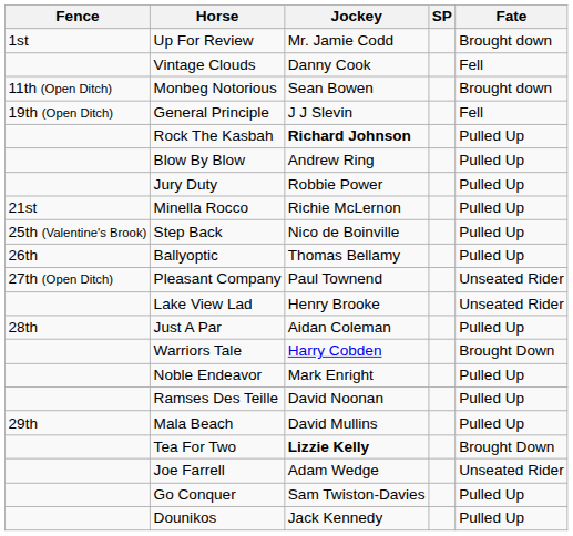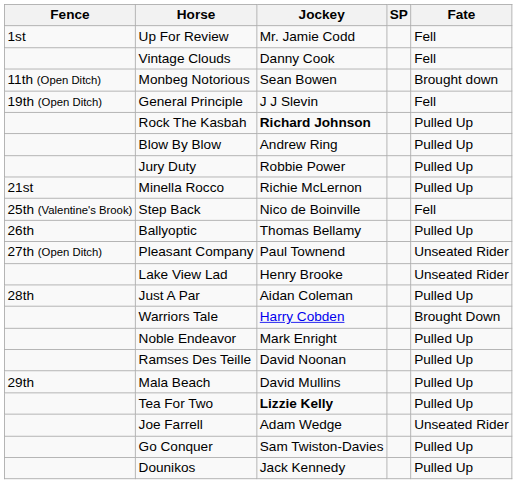Up For Review | Fate: Brought down -> Fell
Step Back | Fate: Pulled Up -> Fell
Tea For Two | Fate: Brought Down -> Pulled Up
